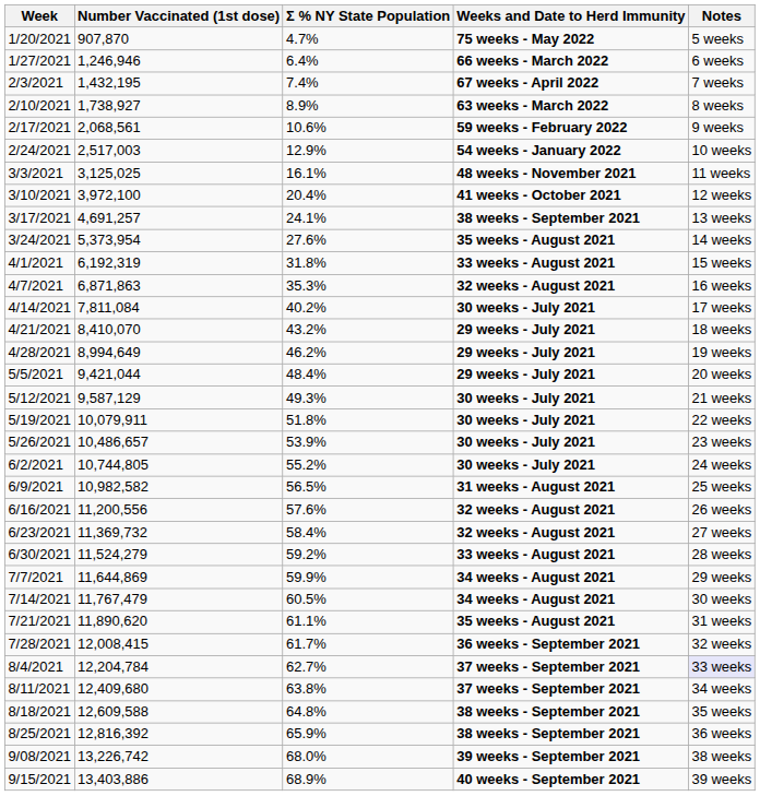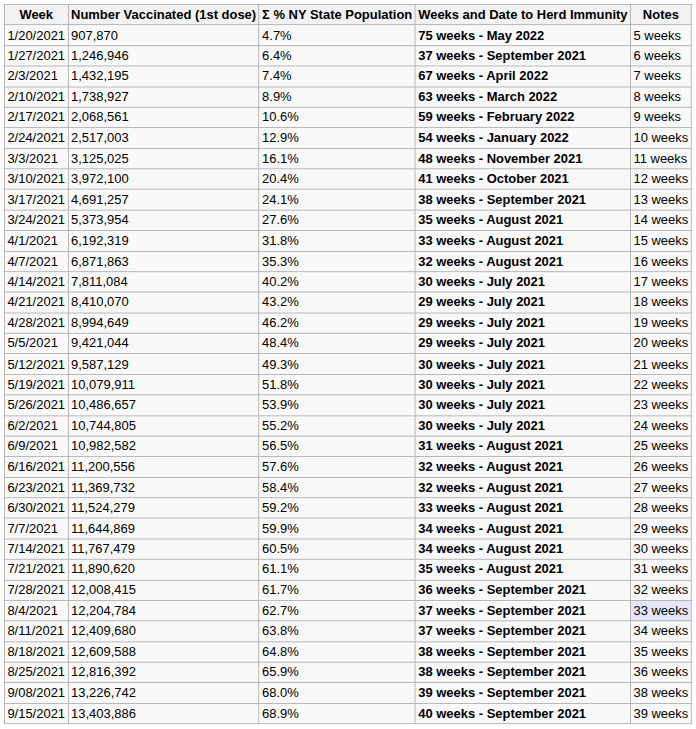1/27/2021 | Weeks and Date to Herd Immunity: 66 weeks - March 2022 -> 37 weeks - September 2021
